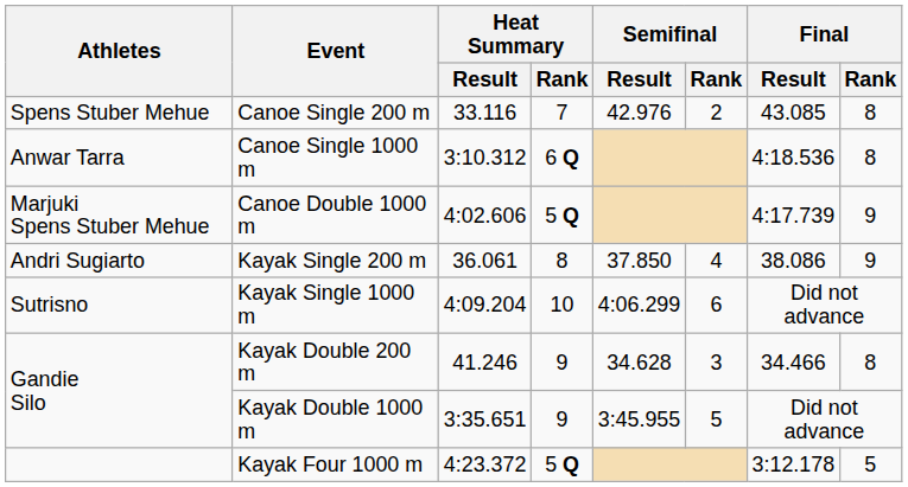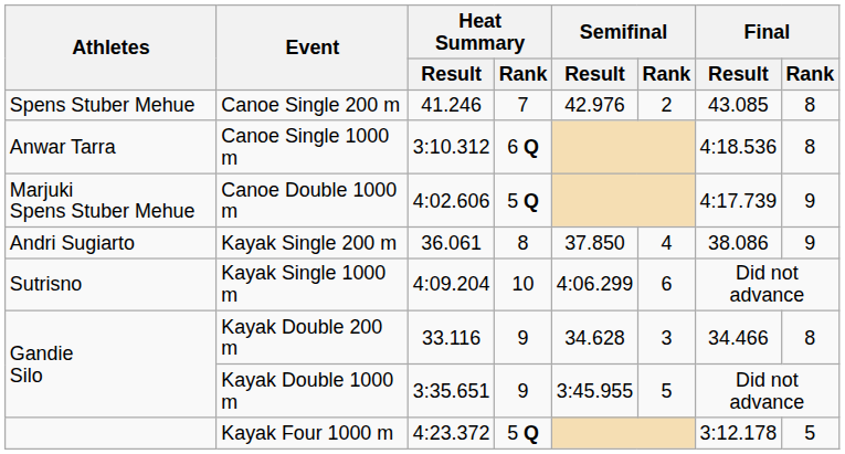Canoe Single 200 m | Heat Summary / Result: 33.116 -> 41.246
Kayak Double 200 m | Heat Summary / Result: 41.246 -> 33.116
